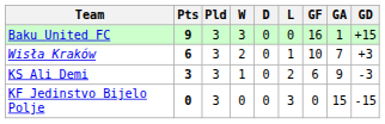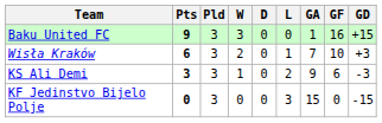columns swapped: GF <-> GA
